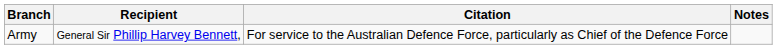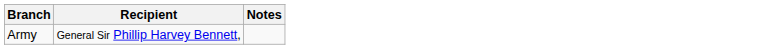- column: Citation | For service to the Australian Defence Force, particularly as Chief of the Defence Force
